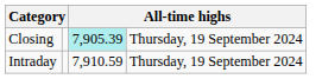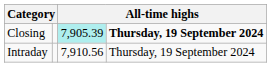Closing | column 4: normal -> bold
Intraday | column 3: 7,910.59 -> 7,910.56
